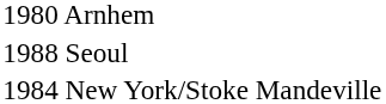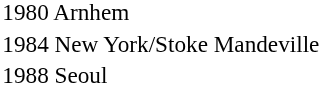rows swapped: 1984 New York/Stoke Mandeville <-> 1988 Seoul
